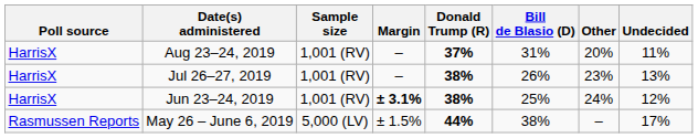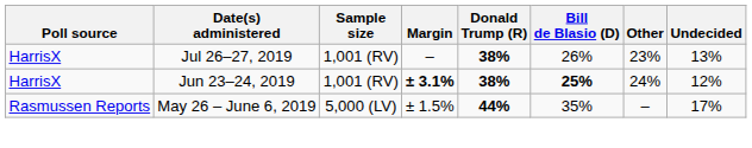- row: HarrisX | Aug 23–24, 2019 | 1,001 (RV) | – | 37% | 31% | 20% | 11%
Jun 23–24, 2019 | Bill de Blasio (D): normal -> bold
May 26 – June 6, 2019 | Bill de Blasio (D): 38% -> 35%
